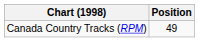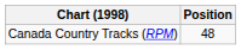Canada Country Tracks (RPM) | Position: 49 -> 48
